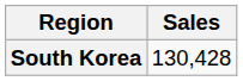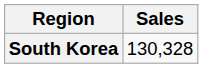South Korea | Sales: 130,428 -> 130,328
